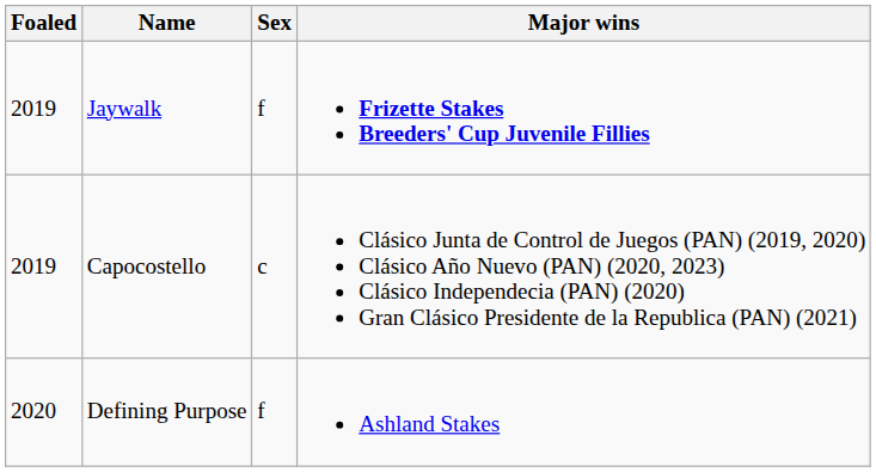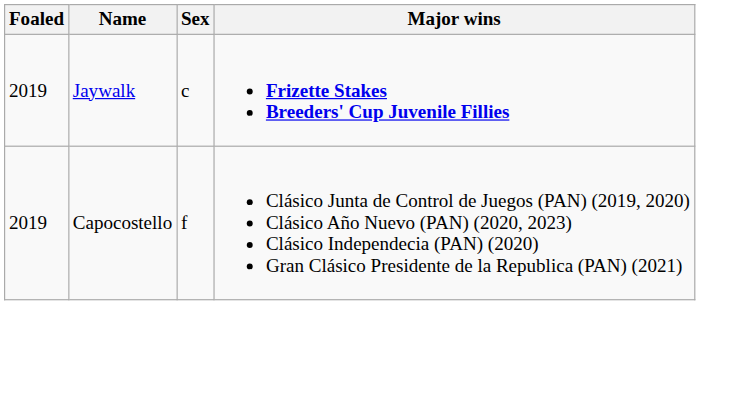Jaywalk | Sex: f -> c
Capocostello | Sex: c -> f
- row: 2020 | Defining Purpose | f | Ashland Stakes
